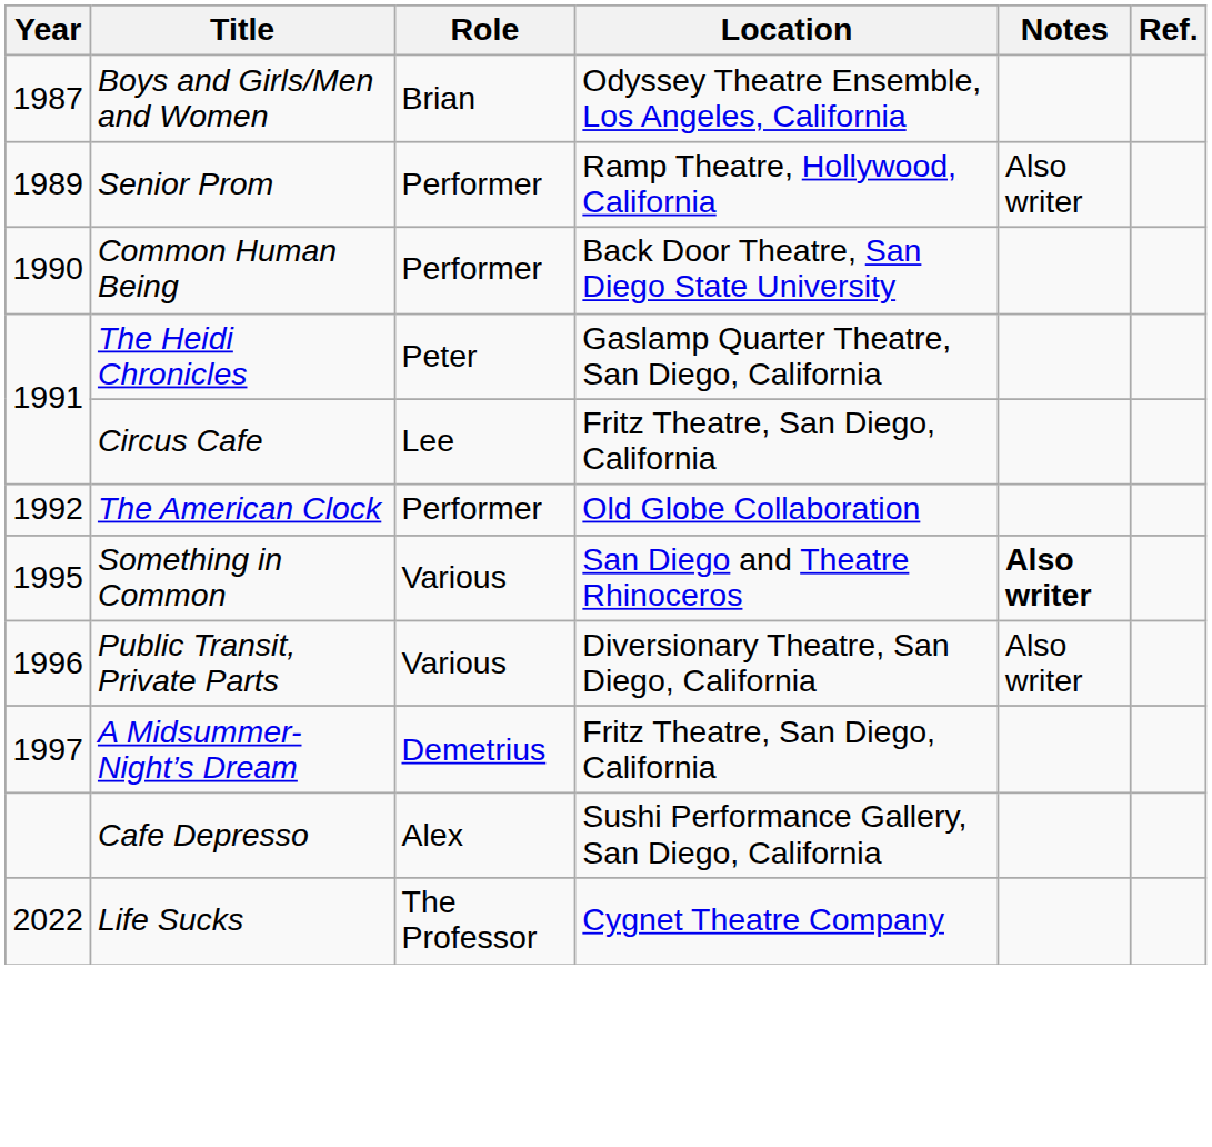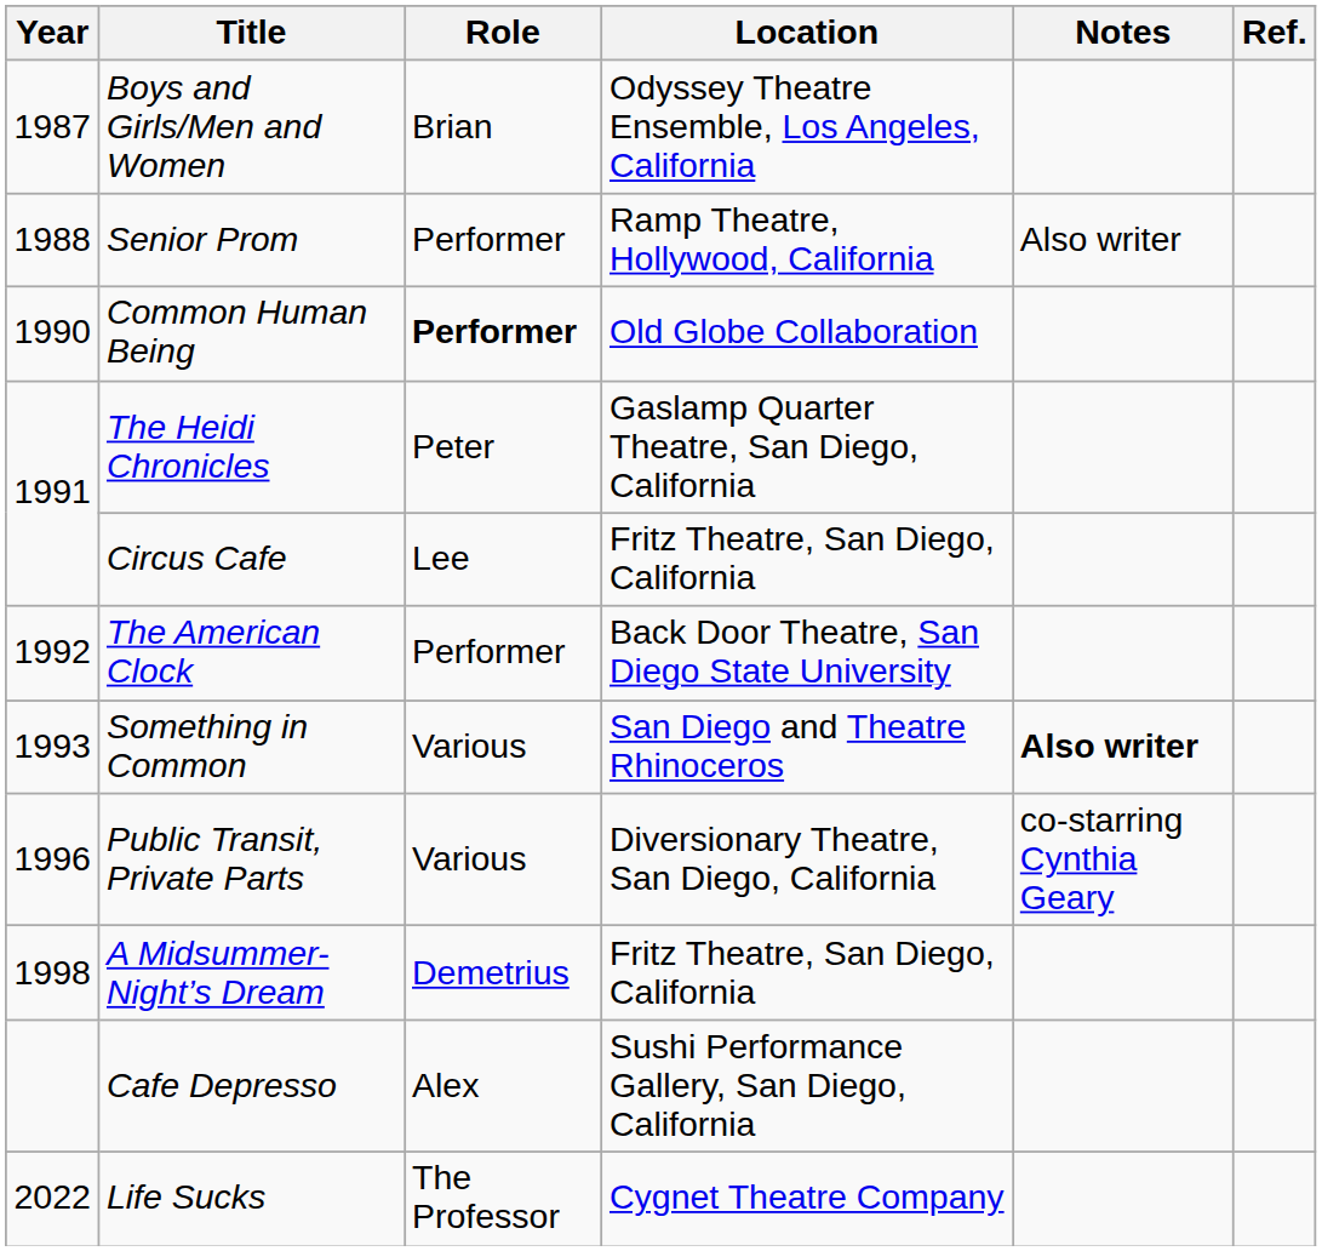Senior Prom | Year: 1989 -> 1988
Common Human Being | Role: normal -> bold
Common Human Being | Location: Back Door Theatre, San Diego State University -> Old Globe Collaboration
The American Clock | Location: Old Globe Collaboration -> Back Door Theatre, San Diego State University
Something in Common | Year: 1995 -> 1993
Public Transit, Private Parts | Notes: Also writer -> co-starring Cynthia Geary
A Midsummer-Night’s Dream | Year: 1997 -> 1998
